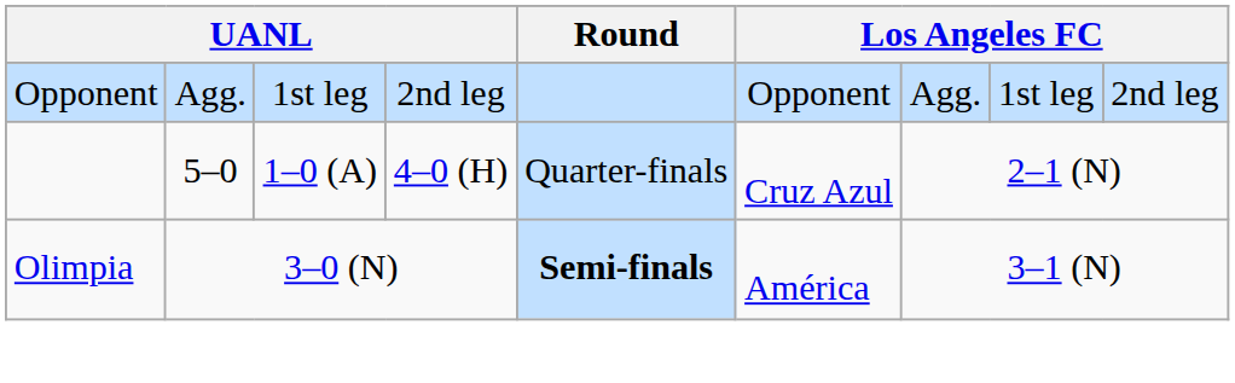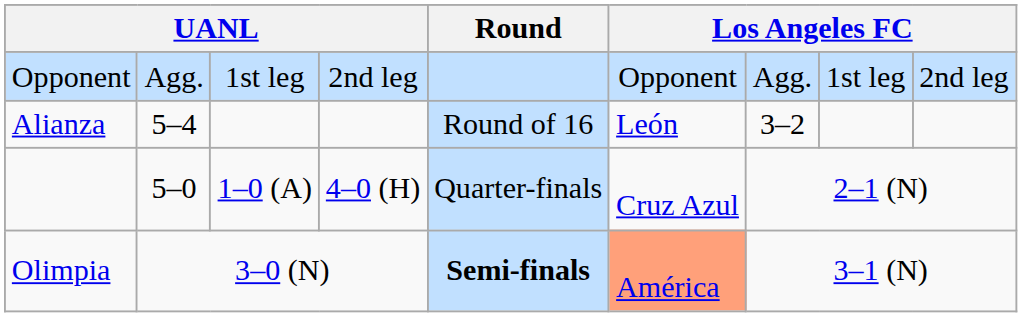+ row: Alianza | 5–4 | Round of 16 | León | 3–2
Olimpia | column 6: no background -> lightsalmon background
